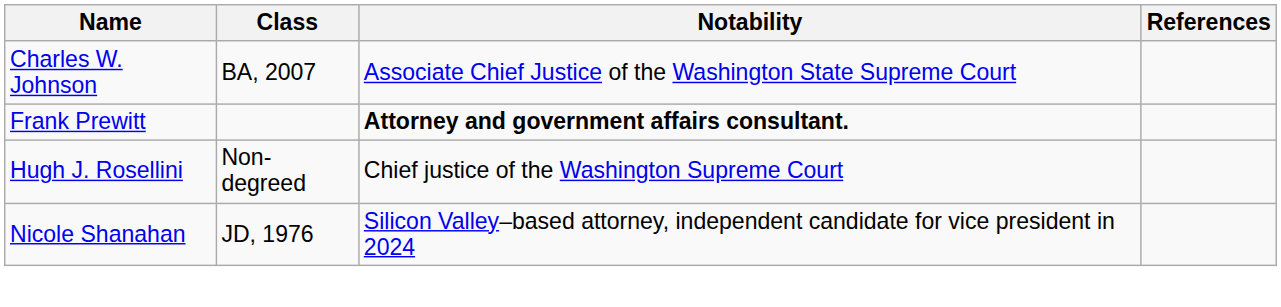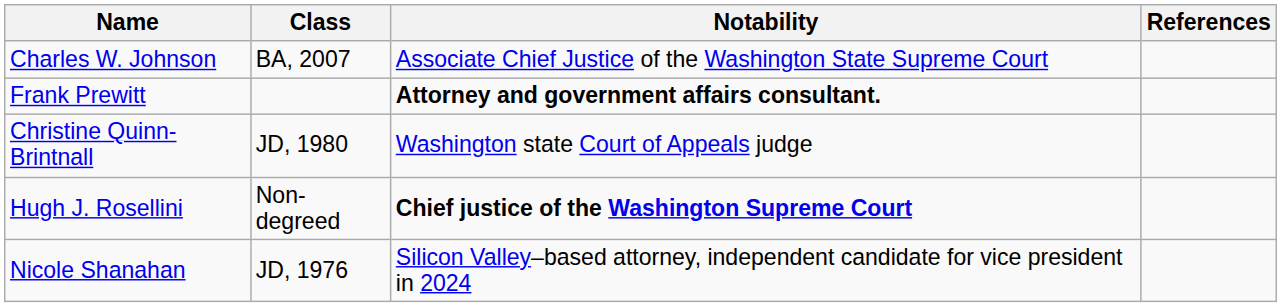+ row: Christine Quinn-Brintnall | JD, 1980 | Washington state Court of Appeals judge
Hugh J. Rosellini | Notability: normal -> bold
